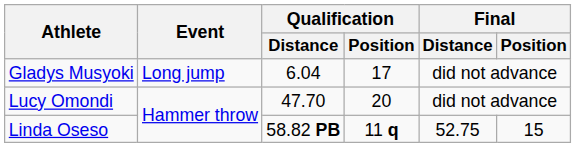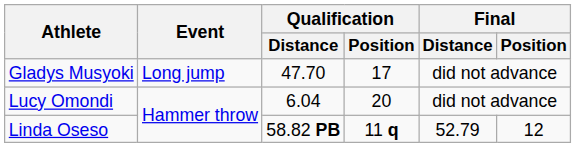Gladys Musyoki | Qualification / Distance: 6.04 -> 47.70
Lucy Omondi | Qualification / Distance: 47.70 -> 6.04
Linda Oseso | Final / Distance: 52.75 -> 52.79
Linda Oseso | Final / Position: 15 -> 12
